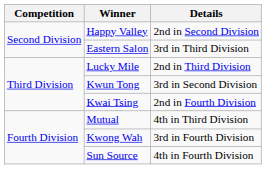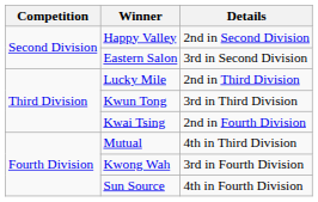Eastern Salon | Details: 3rd in Third Division -> 3rd in Second Division
Kwun Tong | Details: 3rd in Second Division -> 3rd in Third Division
